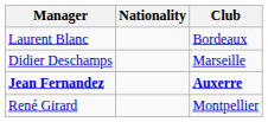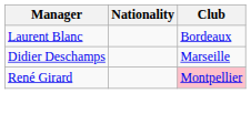- row: Jean Fernandez | Auxerre
René Girard | Club: no background -> pink background
